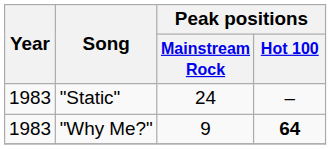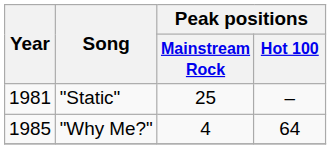"Static" | Year: 1983 -> 1981
"Static" | Peak positions / Mainstream Rock: 24 -> 25
"Why Me?" | Year: 1983 -> 1985
"Why Me?" | Peak positions / Mainstream Rock: 9 -> 4
"Why Me?" | Peak positions / Hot 100: bold -> normal
